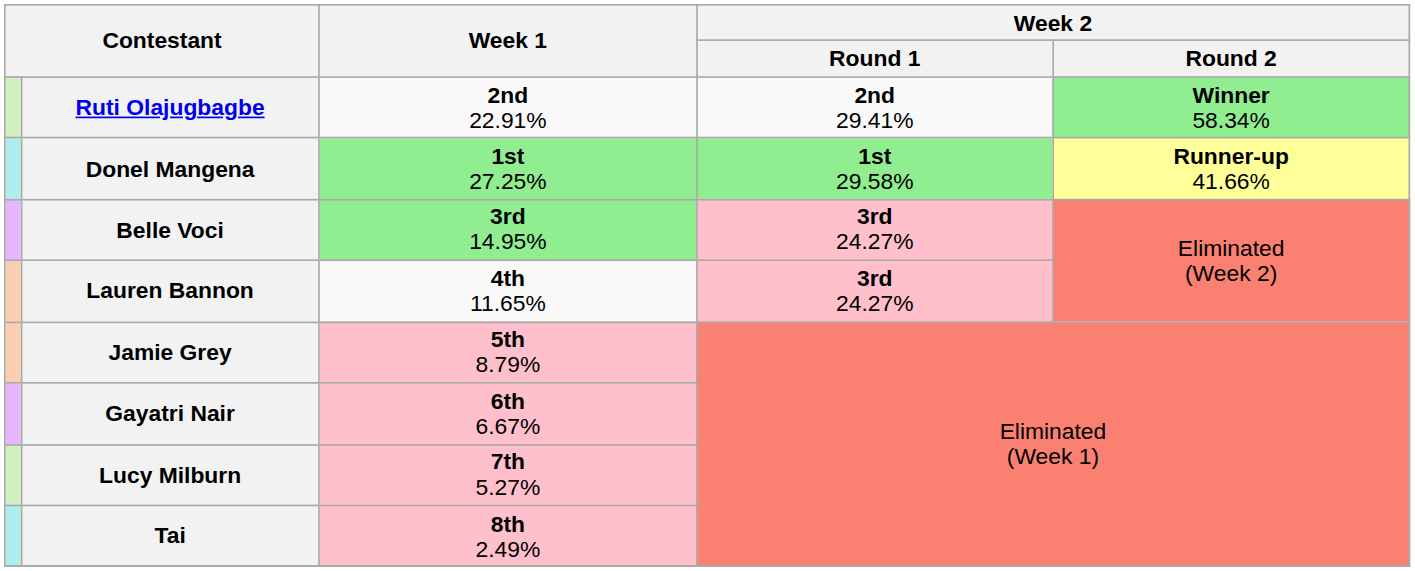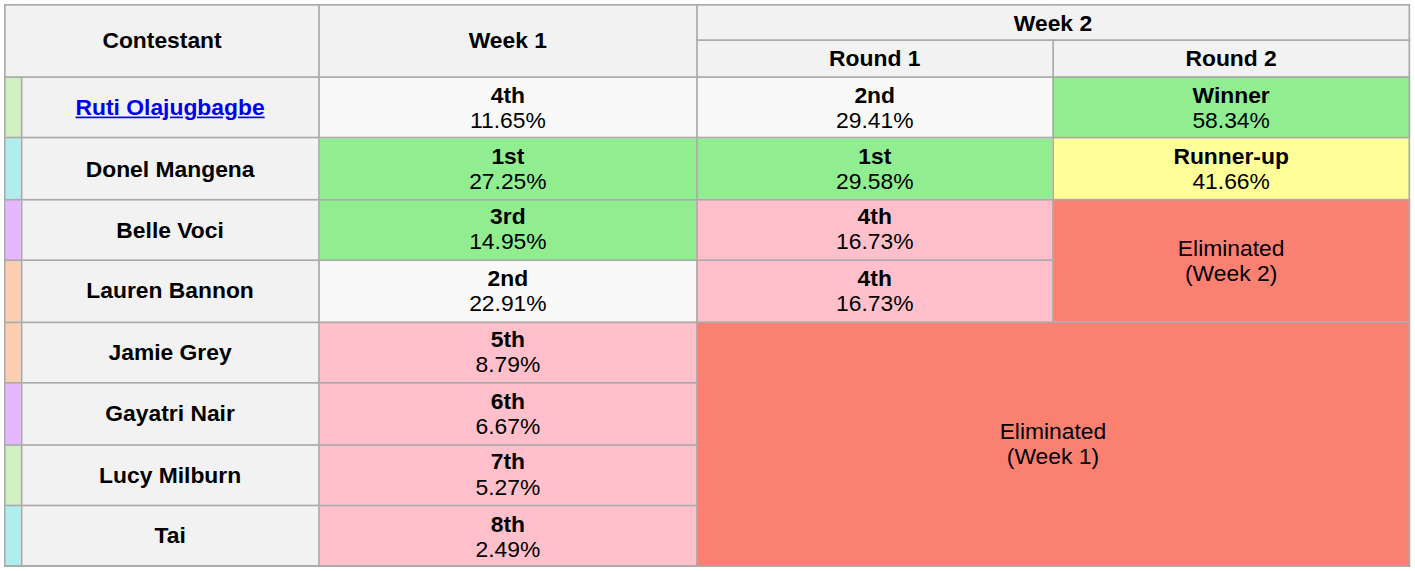Ruti Olajugbagbe | Week 1: 2nd 22.91% -> 4th 11.65%
Belle Voci | Week 2 / Round 1: 3rd 24.27% -> 4th 16.73%
Lauren Bannon | Week 1: 4th 11.65% -> 2nd 22.91%
Lauren Bannon | Week 2 / Round 1: 3rd 24.27% -> 4th 16.73%
